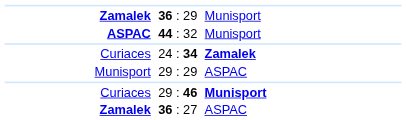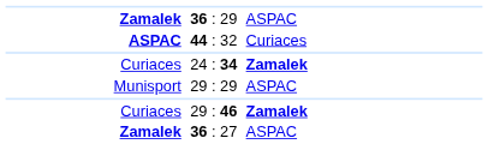36 : 29 | column 3: Munisport -> ASPAC
44 : 32 | column 3: Munisport -> Curiaces
29 : 46 | column 3: Munisport -> Zamalek
